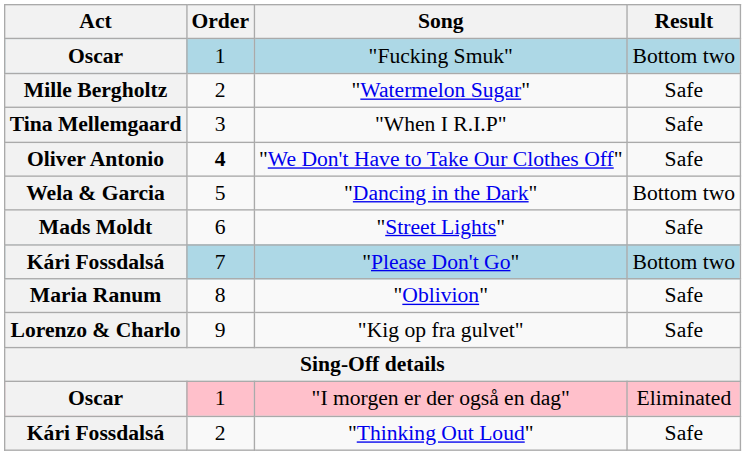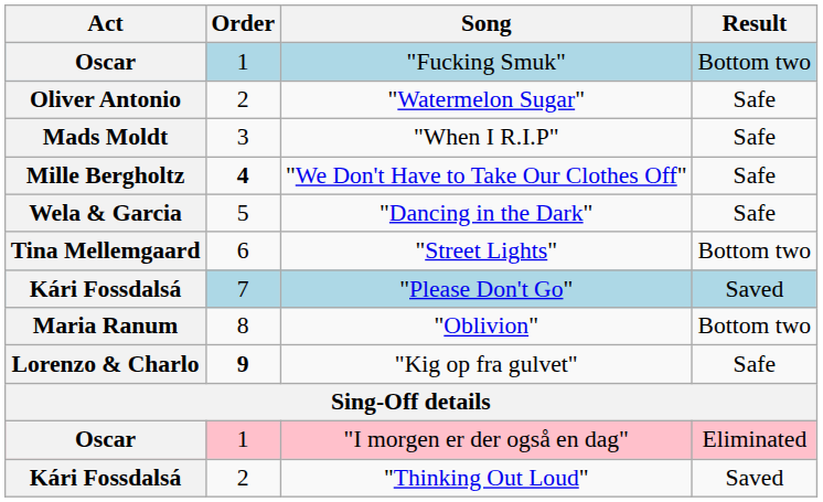"Watermelon Sugar" | Act: Mille Bergholtz -> Oliver Antonio
"When I R.I.P" | Act: Tina Mellemgaard -> Mads Moldt
"We Don't Have to Take Our Clothes Off" | Act: Oliver Antonio -> Mille Bergholtz
"Dancing in the Dark" | Result: Bottom two -> Safe
"Street Lights" | Act: Mads Moldt -> Tina Mellemgaard
"Street Lights" | Result: Safe -> Bottom two
"Please Don't Go" | Result: Bottom two -> Saved
"Oblivion" | Result: Safe -> Bottom two
"Kig op fra gulvet" | Order: normal -> bold
"Thinking Out Loud" | Result: Safe -> Saved
